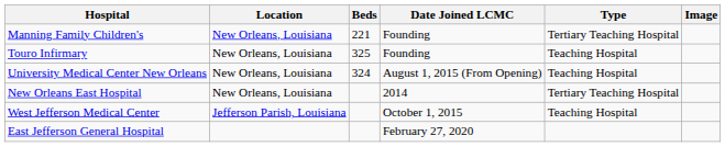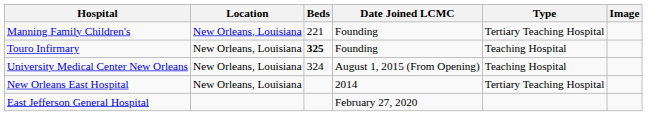Touro Infirmary | Beds: normal -> bold
- row: West Jefferson Medical Center | Jefferson Parish, Louisiana | October 1, 2015 | Teaching Hospital
